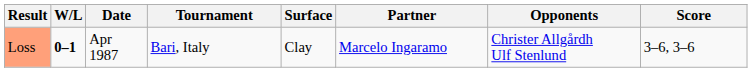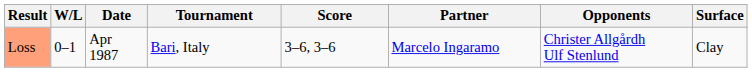columns swapped: Surface <-> Score
Loss | W/L: bold -> normal
